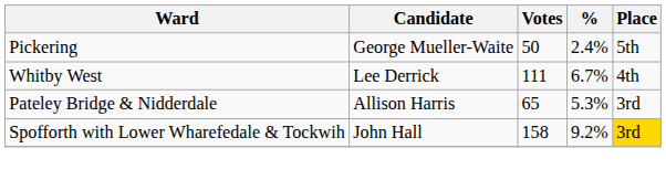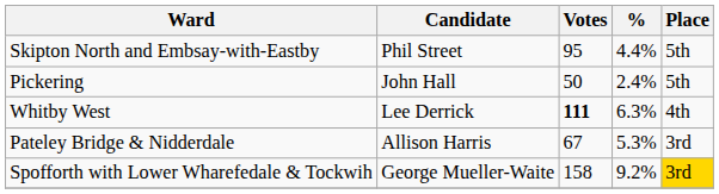+ row: Skipton North and Embsay-with-Eastby | Phil Street | 95 | 4.4% | 5th
Pickering | Candidate: George Mueller-Waite -> John Hall
Whitby West | Votes: normal -> bold
Whitby West | %: 6.7% -> 6.3%
Pateley Bridge & Nidderdale | Votes: 65 -> 67
Spofforth with Lower Wharefedale & Tockwih | Candidate: John Hall -> George Mueller-Waite
